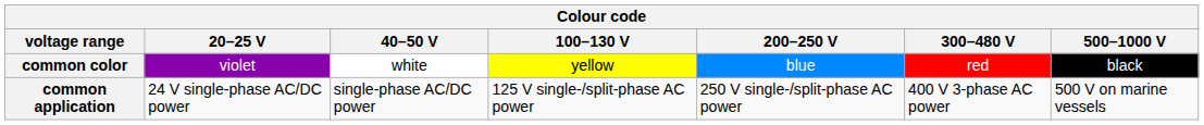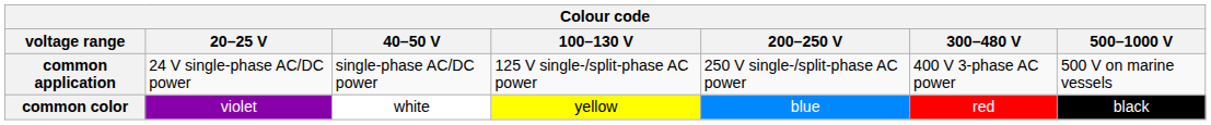rows swapped: common color <-> common application
